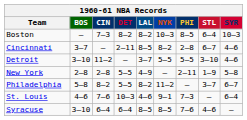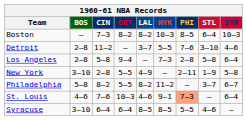- row: Cincinnati | 3–7 | – | 2–11 | 8–5 | 8–2 | 2–8 | 6–7 | 4–6
Detroit | BOS: 3–10 -> 2–8
Detroit | PHI: 5–5 -> 7–6
+ row: Los Angeles | 2–8 | 5–8 | 9–4 | – | 7–3 | 2–8 | 5–8 | 6–4
New York | BOS: 2–8 -> 3–10
St. Louis | PHI: no background -> lightsalmon background
Syracuse | PHI: 7–6 -> 5–5
